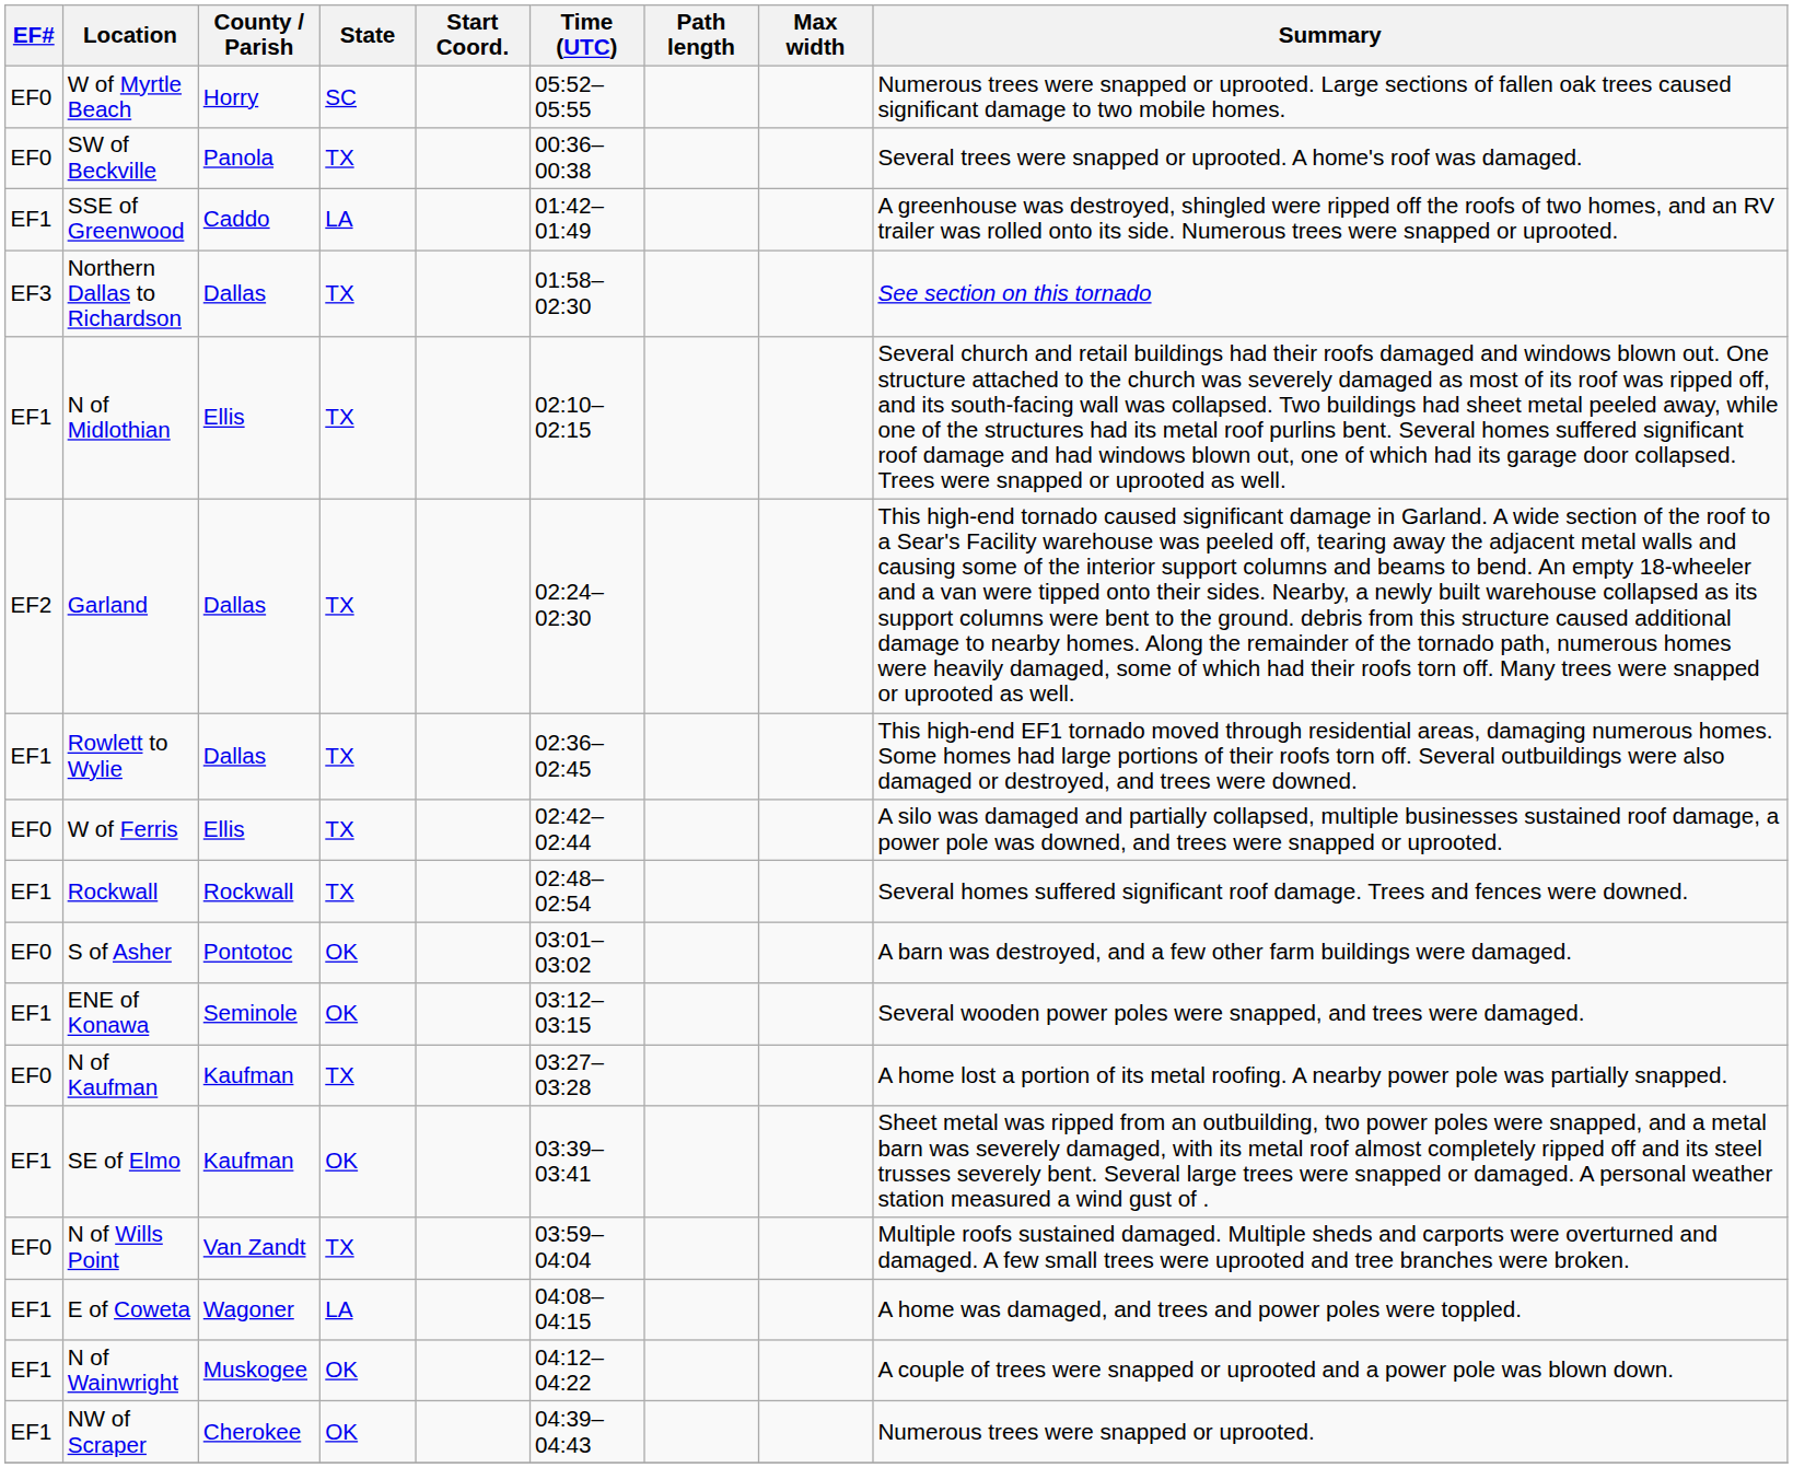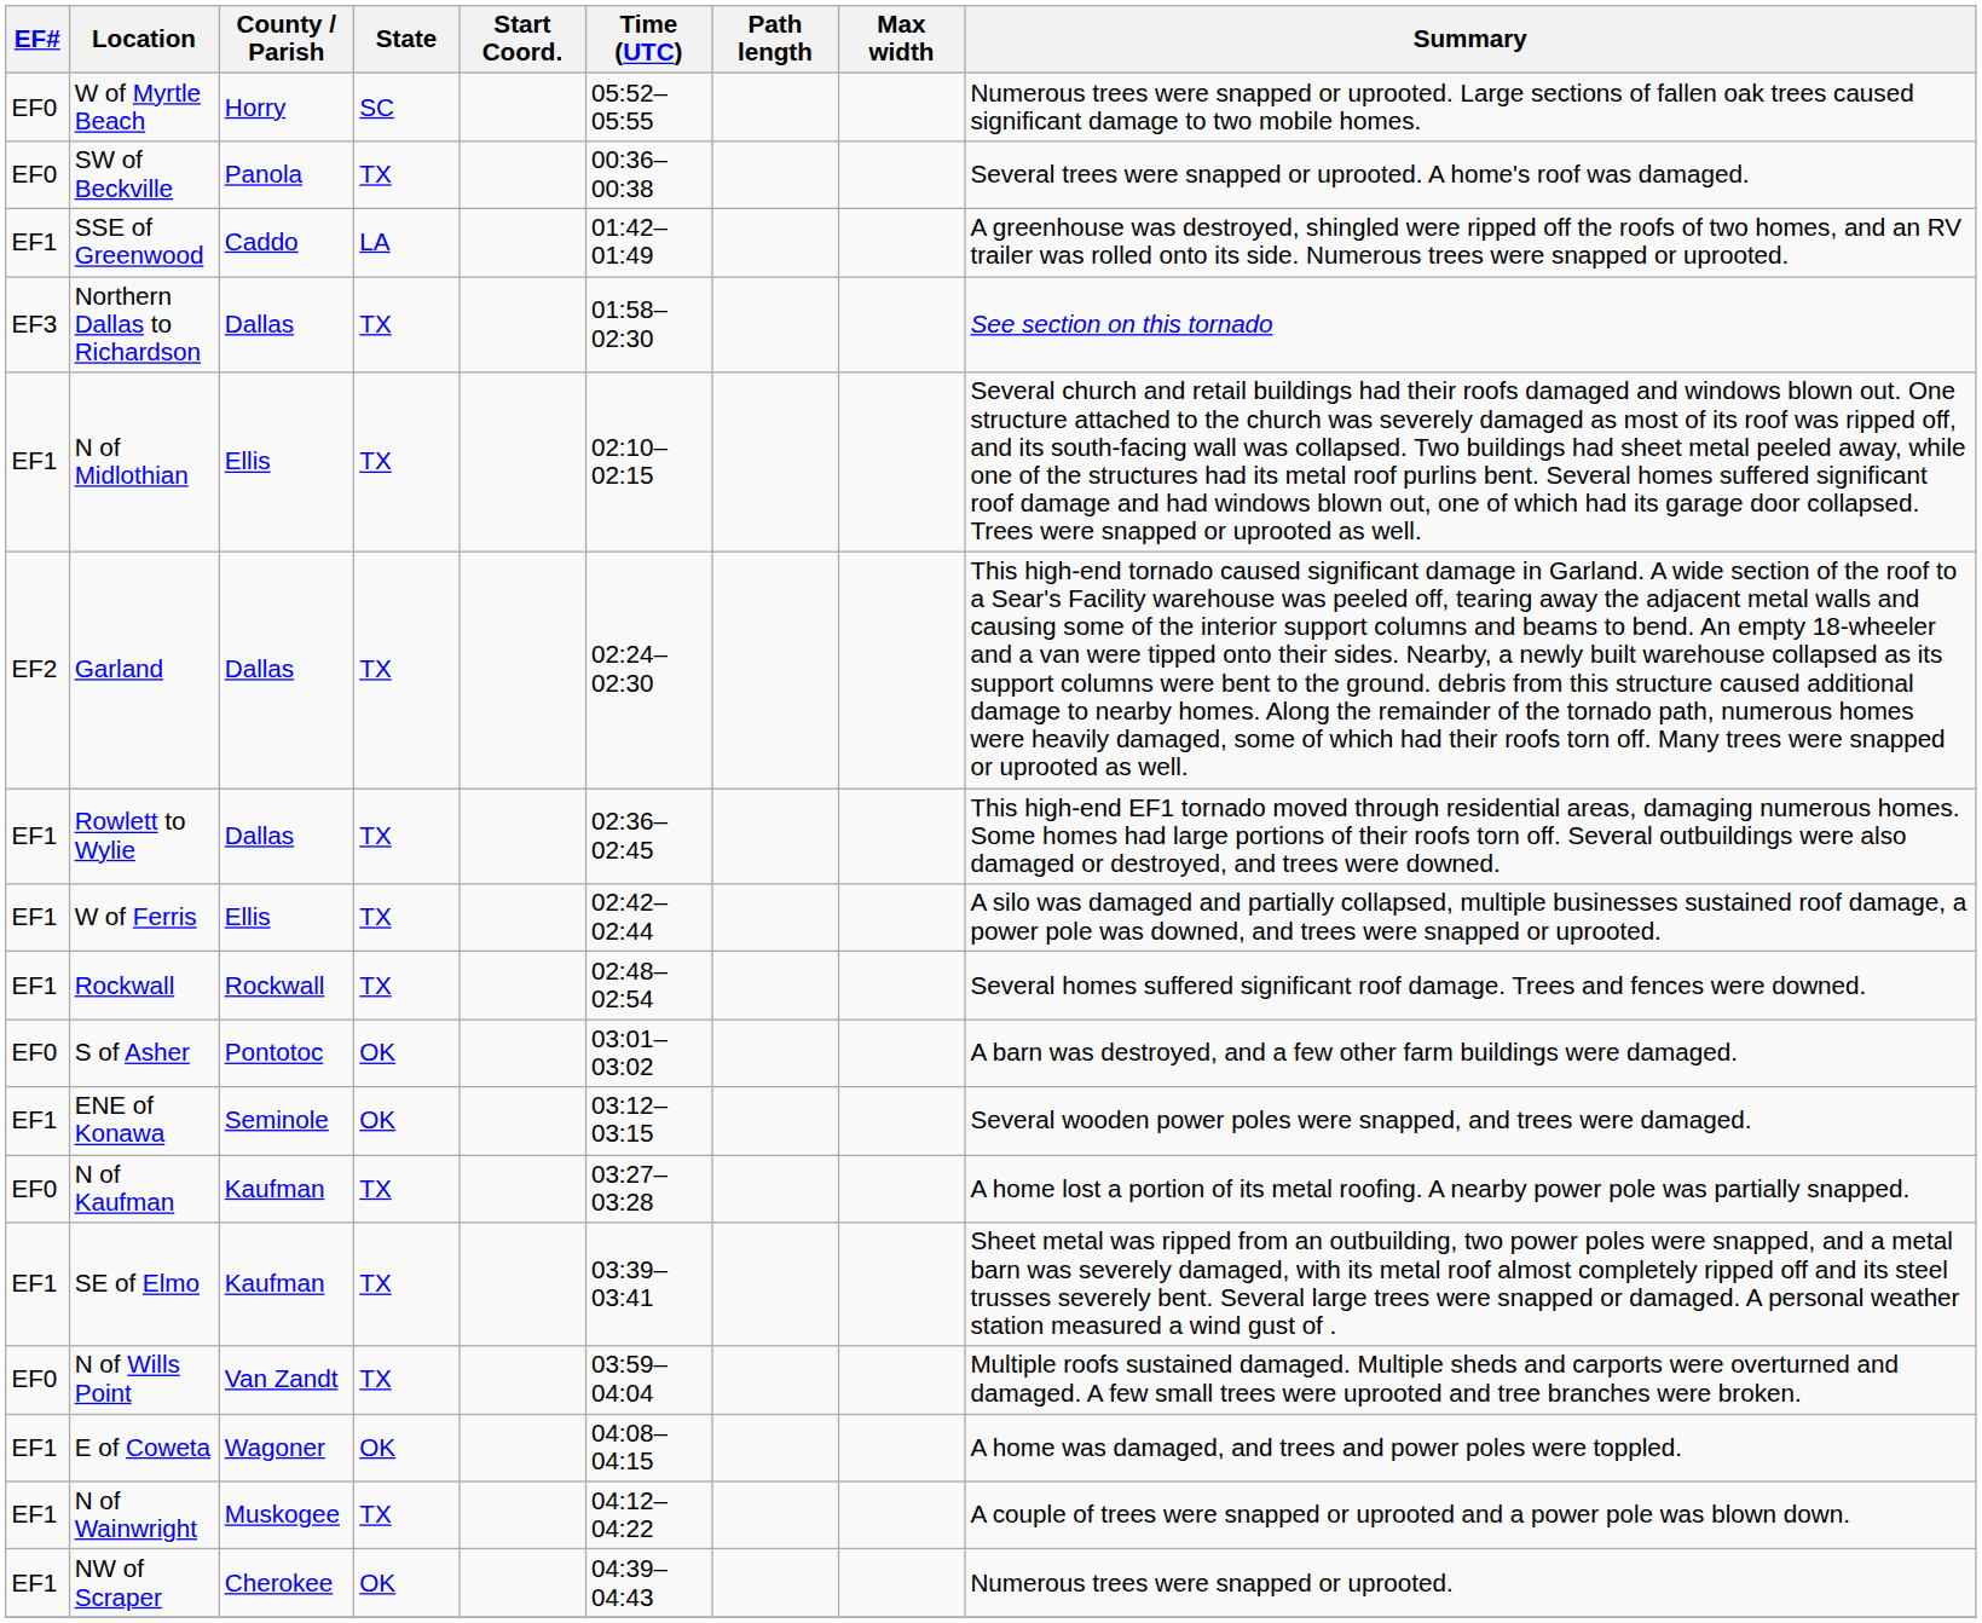W of Ferris | EF#: EF0 -> EF1
SE of Elmo | State: OK -> TX
E of Coweta | State: LA -> OK
N of Wainwright | State: OK -> TX
